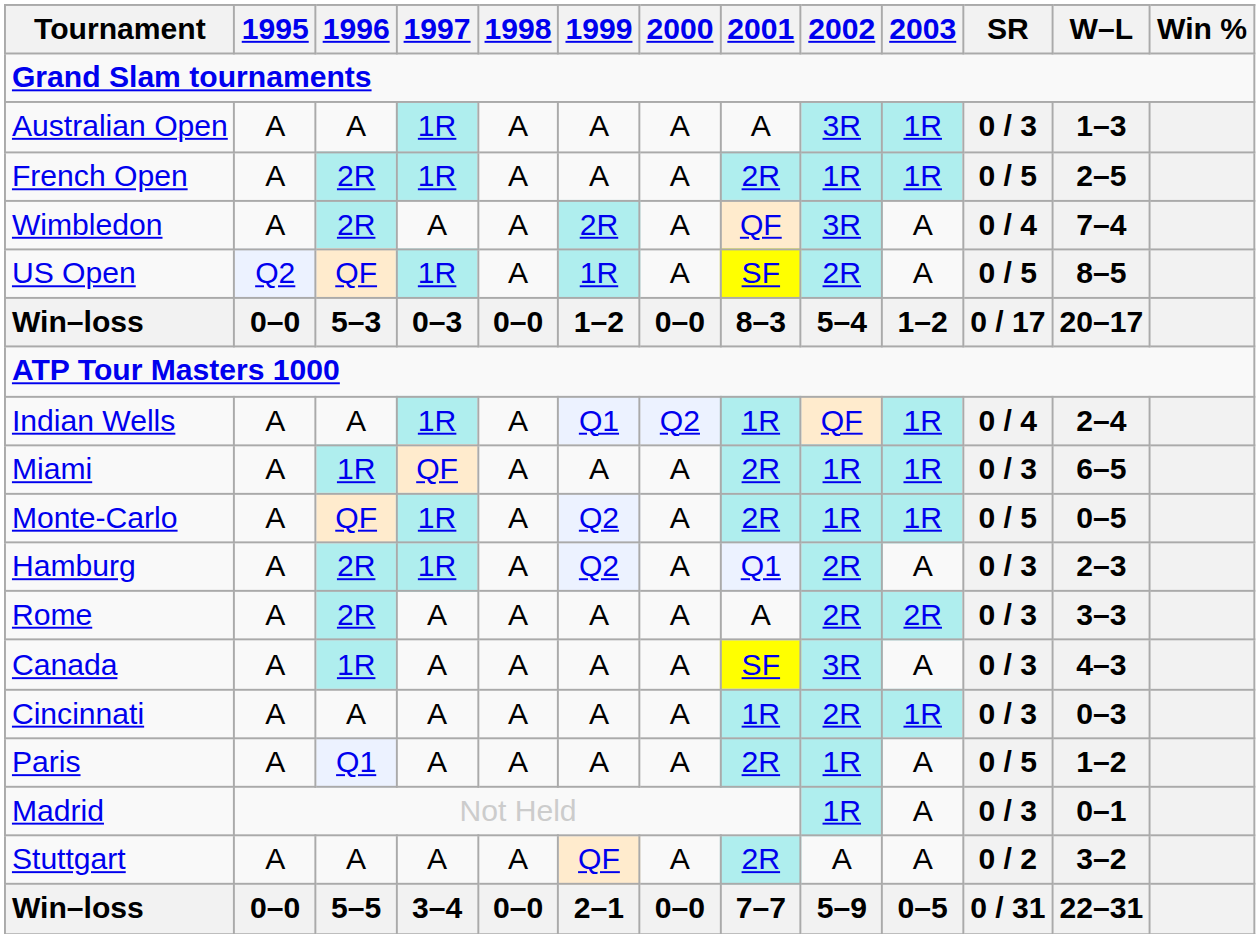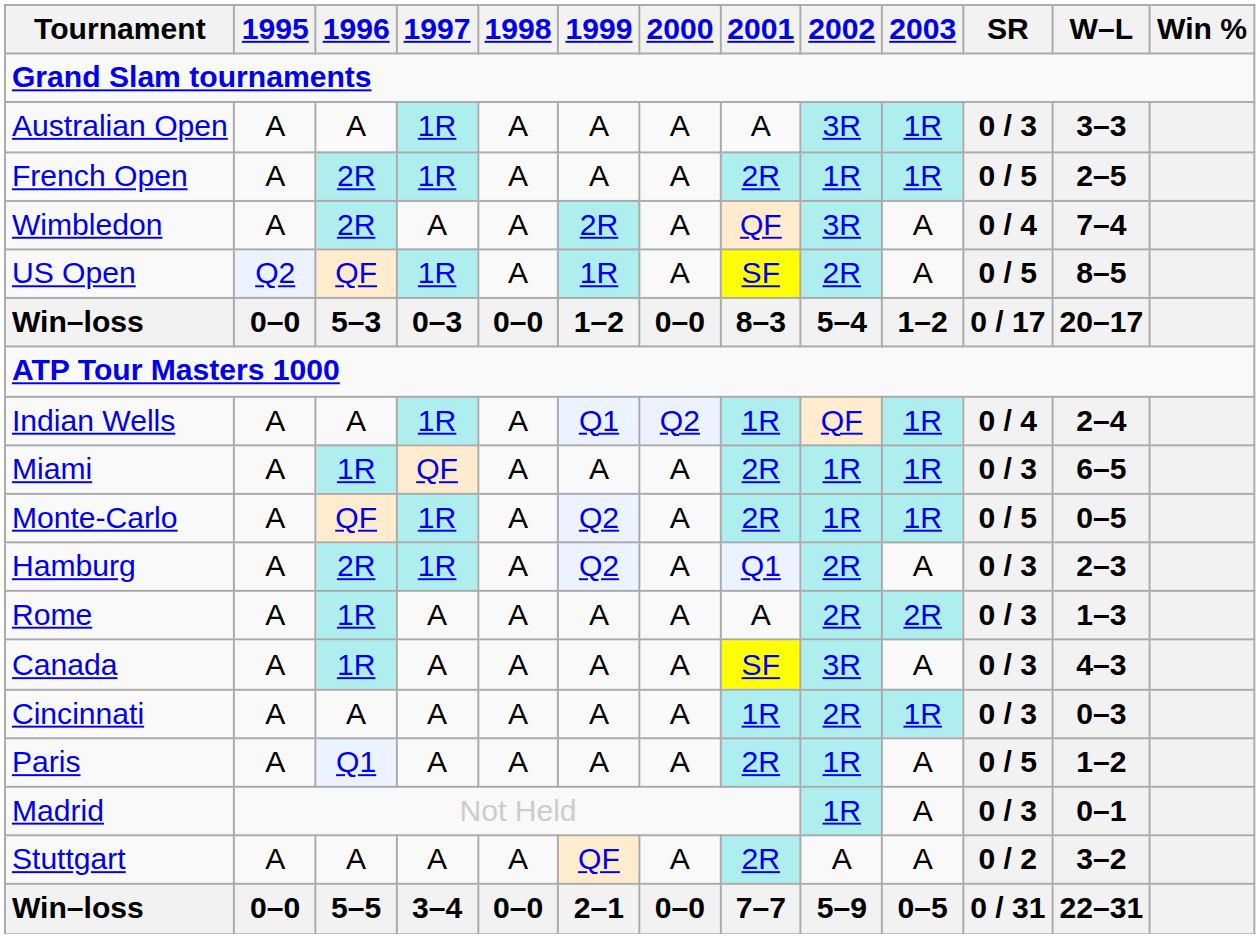Australian Open | W–L: 1–3 -> 3–3
Rome | 1996: 2R -> 1R
Rome | W–L: 3–3 -> 1–3
